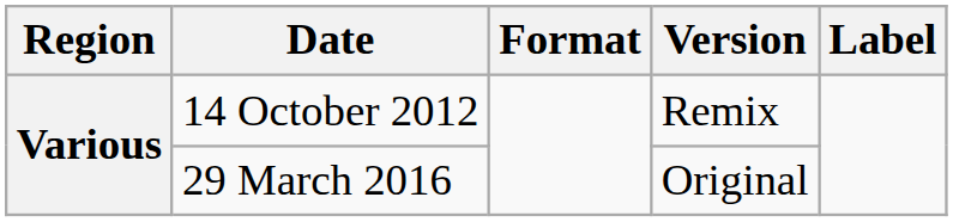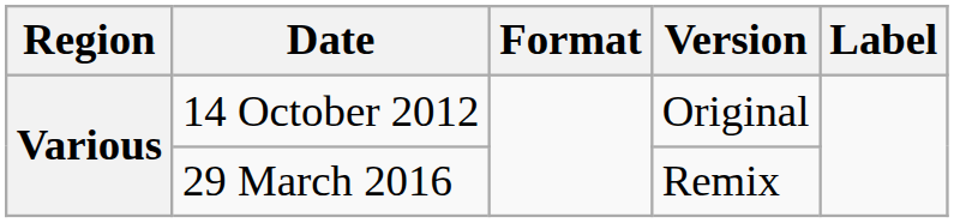14 October 2012 | Version: Remix -> Original
29 March 2016 | Version: Original -> Remix
